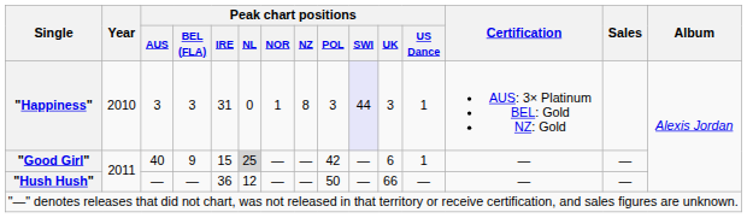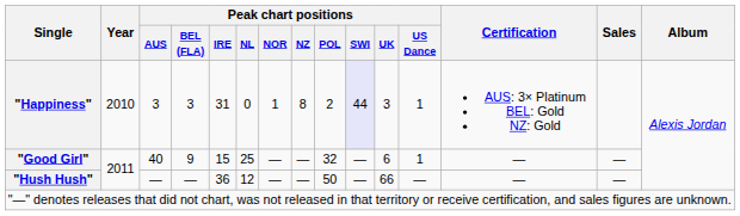"Happiness" | Peak chart positions / POL: 3 -> 2
"Good Girl" | Peak chart positions / NL: lightgrey background -> no background
"Good Girl" | Peak chart positions / POL: 42 -> 32
